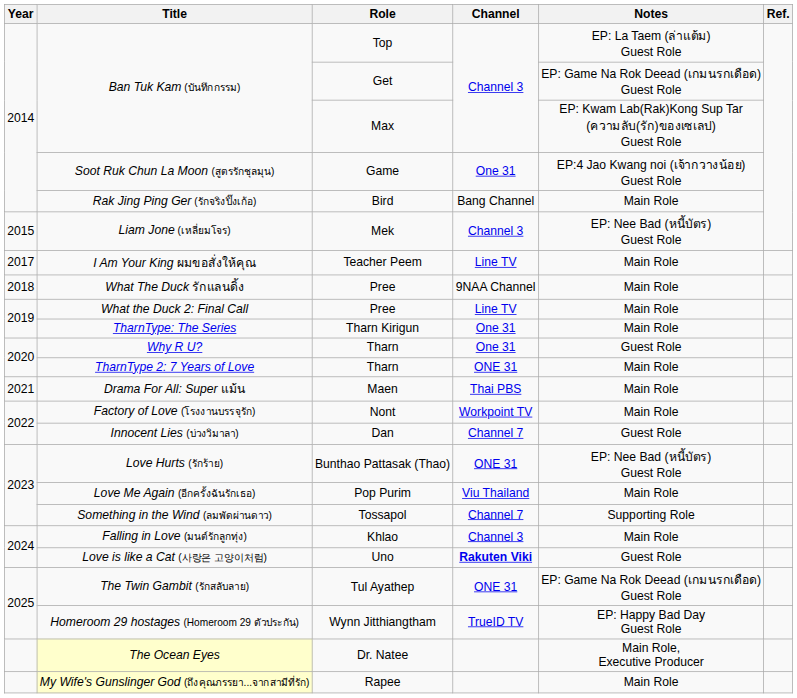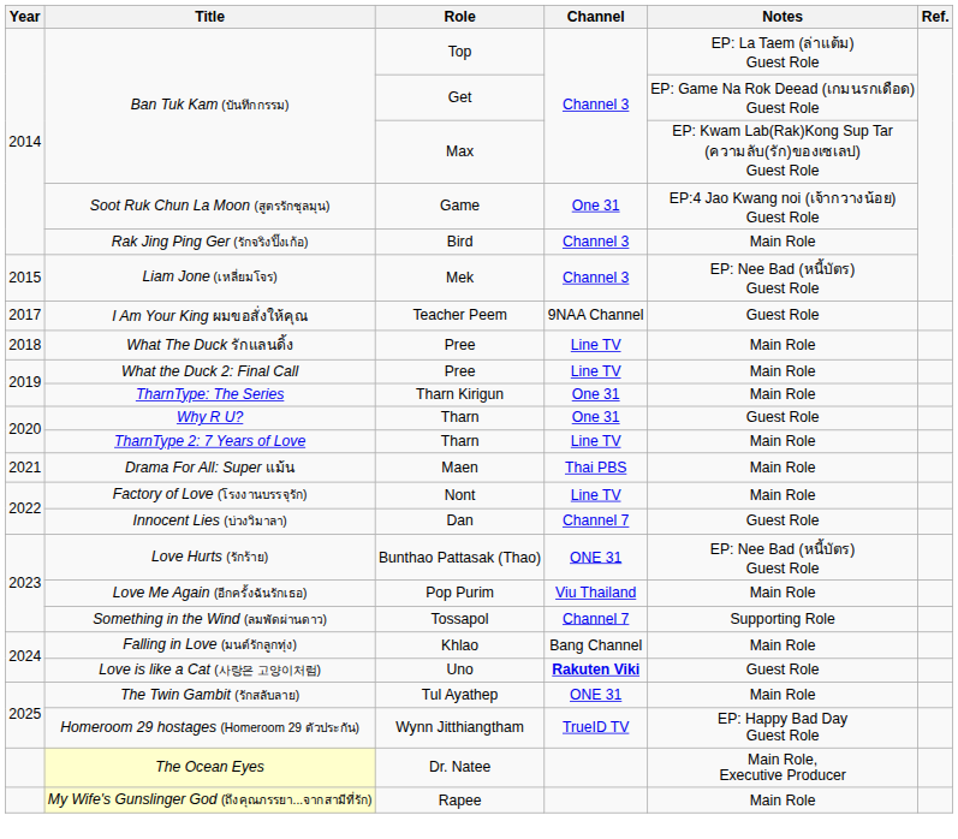Rak Jing Ping Ger (รักจริงปิ๊งเก้อ) | Channel: Bang Channel -> Channel 3
I Am Your King ผมขอสั่งให้คุณ | Channel: Line TV -> 9NAA Channel
I Am Your King ผมขอสั่งให้คุณ | Notes: Main Role -> Guest Role
What The Duck รักแลนดิ้ง | Channel: 9NAA Channel -> Line TV
TharnType 2: 7 Years of Love | Channel: ONE 31 -> Line TV
Factory of Love (โรงงานบรรจุรัก) | Channel: Workpoint TV -> Line TV
Falling in Love (มนต์รักลูกทุ่ง) | Channel: Channel 3 -> Bang Channel
The Twin Gambit (รักสลับลาย) | Notes: EP: Game Na Rok Deead (เกมนรกเดือด) Guest Role -> Main Role
